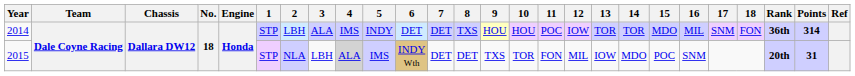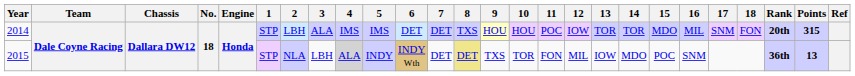2014 | 5: INDY -> IMS
2014 | Rank: 36th -> 20th
2014 | Points: 314 -> 315
2015 | 5: IMS -> INDY
2015 | 8: no background -> khaki background
2015 | Rank: 20th -> 36th
2015 | Points: 31 -> 13
